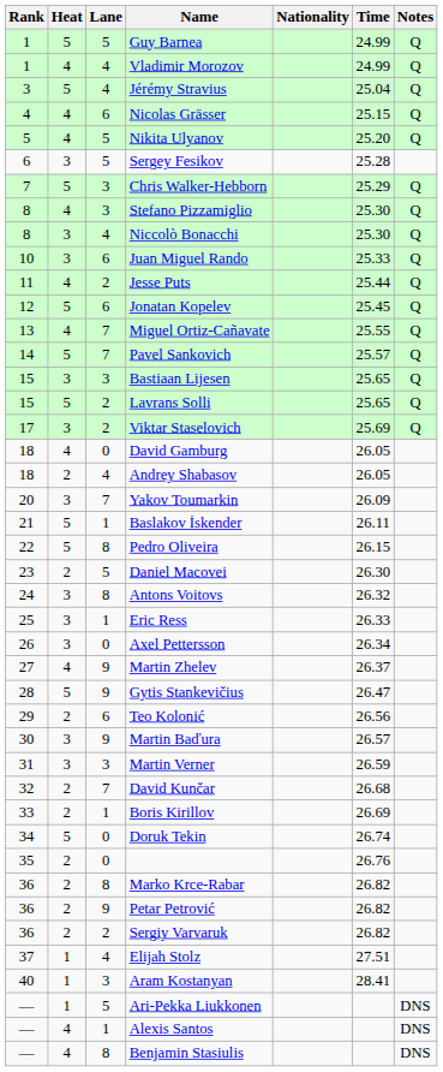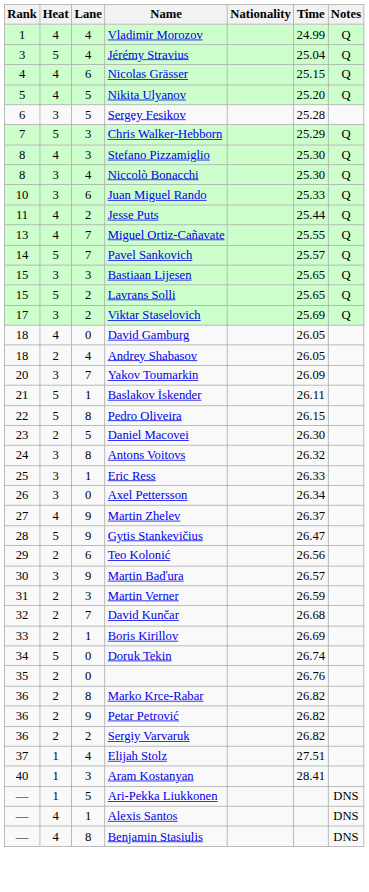- row: 1 | 5 | 5 | Guy Barnea | 24.99 | Q
- row: 12 | 5 | 6 | Jonatan Kopelev | 25.45 | Q
Martin Verner | Heat: 3 -> 2
